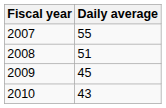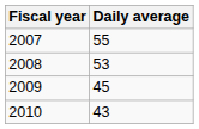2008 | Daily average: 51 -> 53
